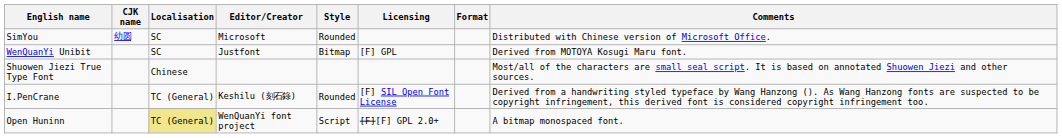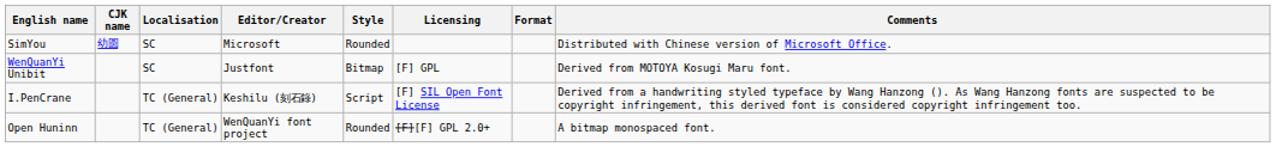- row: Shuowen Jiezi True Type Font | Chinese | Most/all of the characters are small seal script. It is based on annotated Shuowen Jiezi and other sources.
I.PenCrane | Style: Rounded -> Script
Open Huninn | Localisation: khaki background -> no background
Open Huninn | Style: Script -> Rounded
